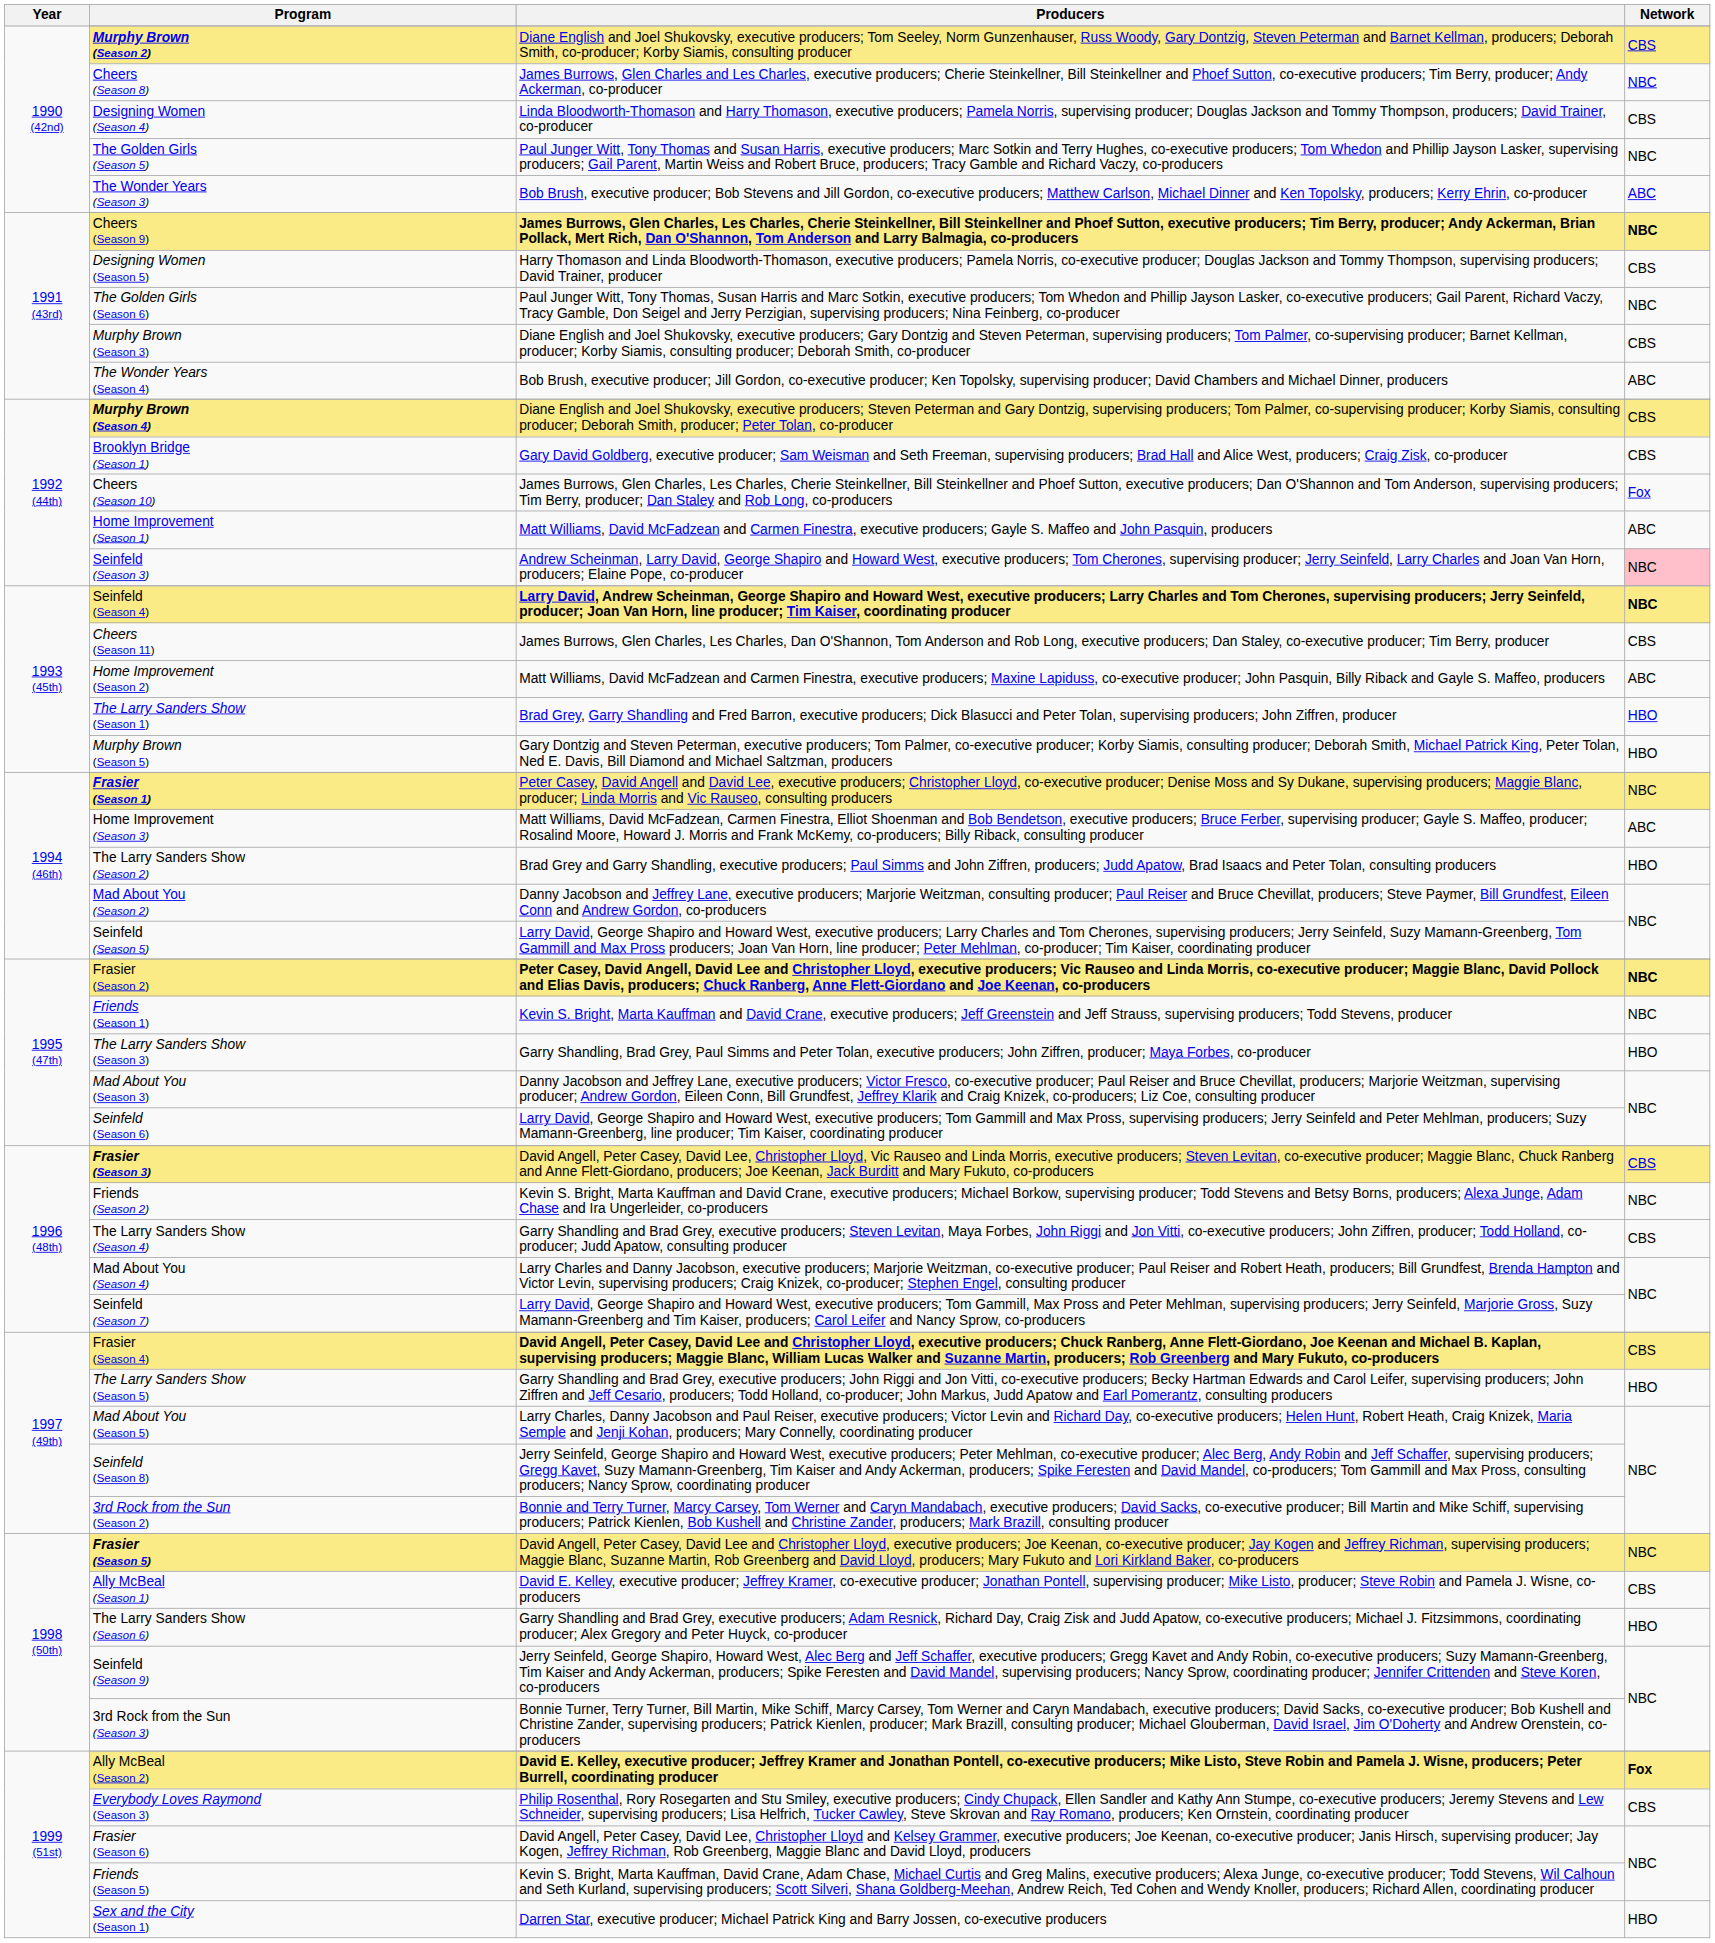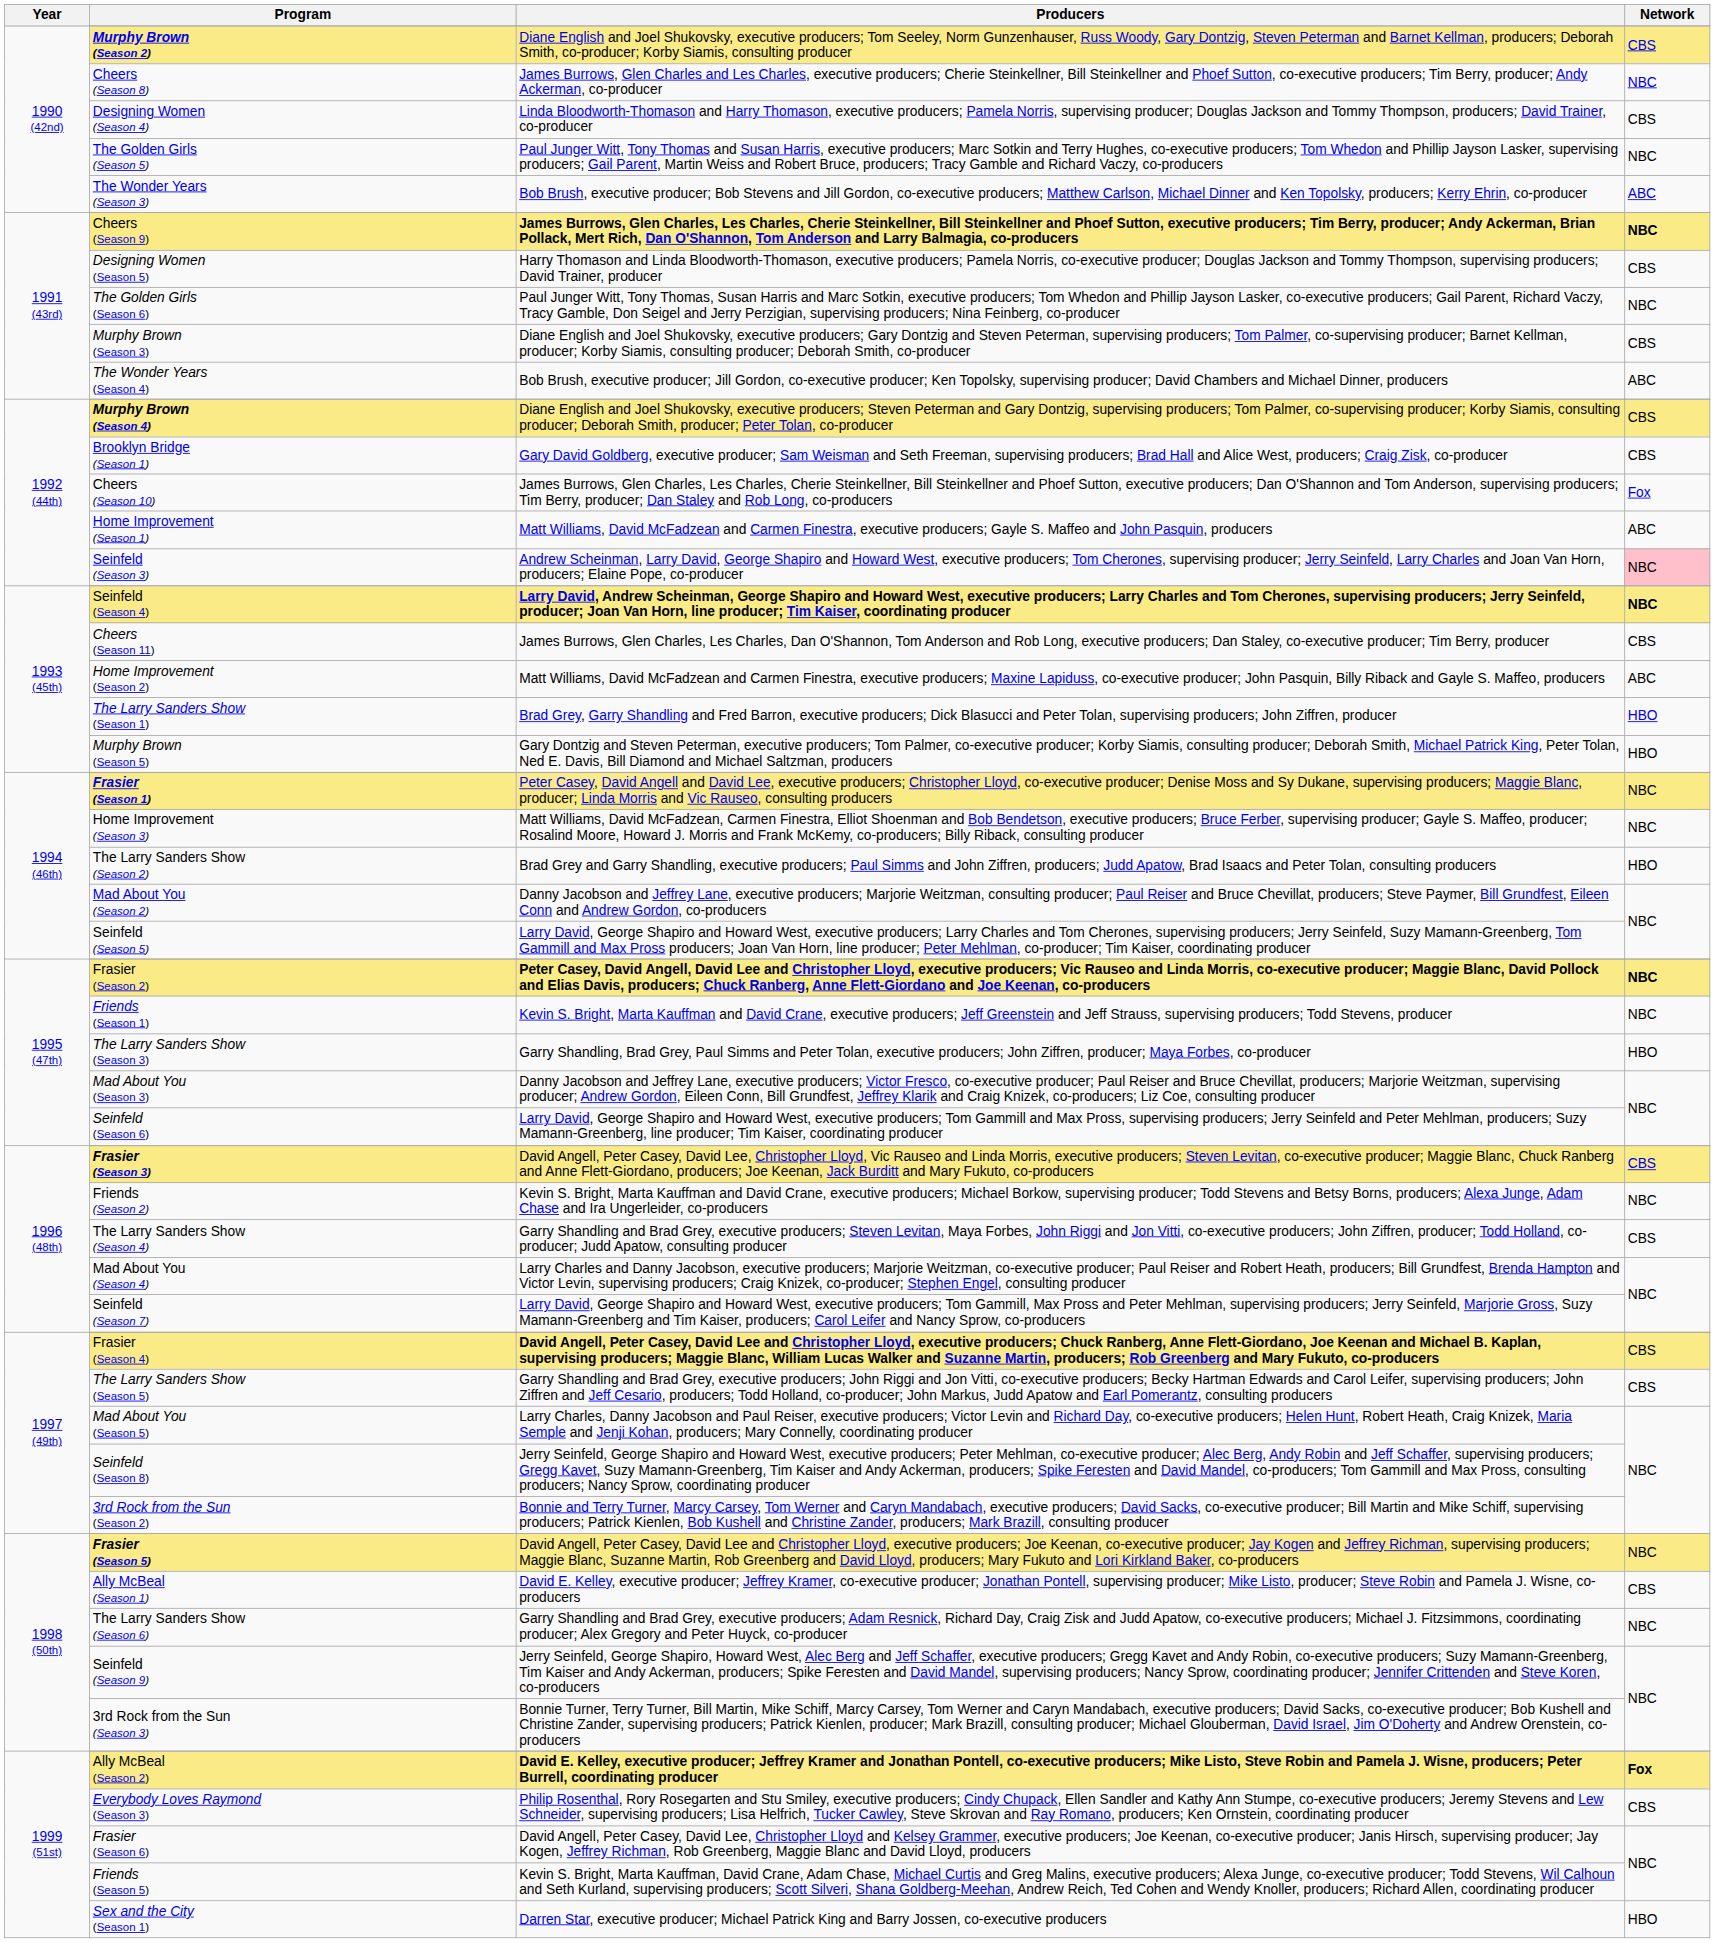Home Improvement (Season 3) | Network: ABC -> NBC
The Larry Sanders Show (Season 5) | Network: HBO -> CBS
The Larry Sanders Show (Season 6) | Network: HBO -> NBC
